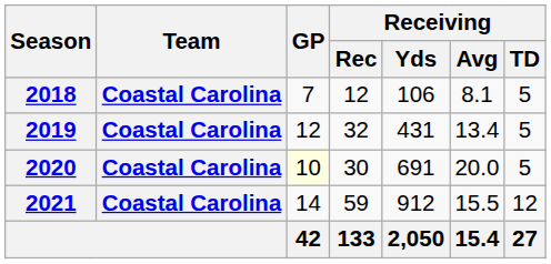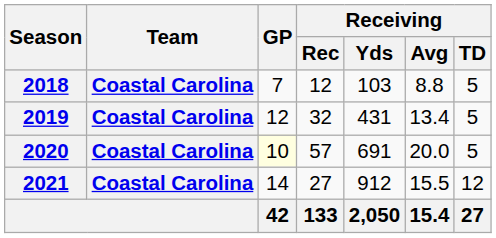2018 | Receiving / Yds: 106 -> 103
2018 | Receiving / Avg: 8.1 -> 8.8
2020 | Receiving / Rec: 30 -> 57
2021 | Receiving / Rec: 59 -> 27
